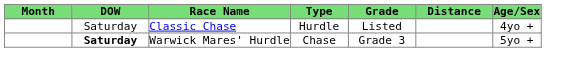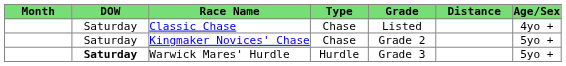Classic Chase | Type: Hurdle -> Chase
+ row: Saturday | Kingmaker Novices' Chase | Chase | Grade 2 | 5yo +
Warwick Mares' Hurdle | Type: Chase -> Hurdle
